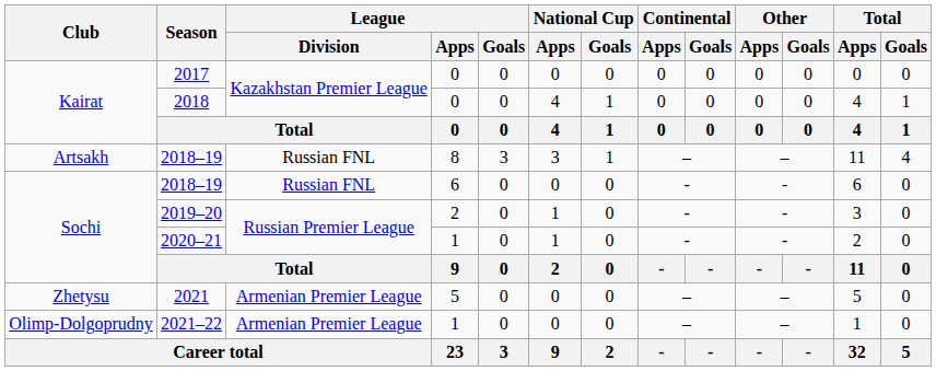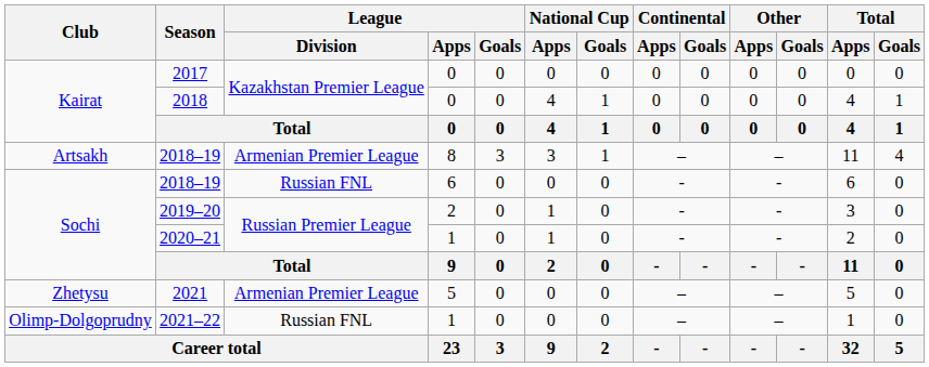2018–19 / 8 | League / Division: Russian FNL -> Armenian Premier League
2021–22 | League / Division: Armenian Premier League -> Russian FNL
